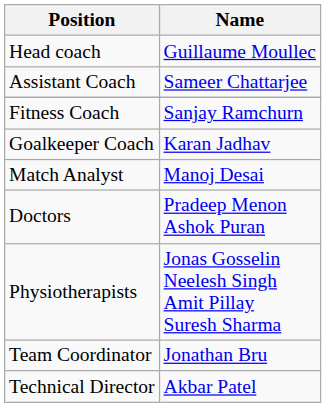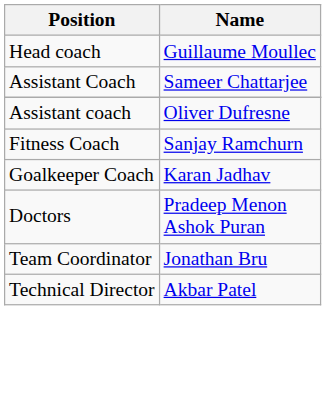+ row: Assistant coach | Oliver Dufresne
- row: Match Analyst | Manoj Desai
- row: Physiotherapists | Jonas Gosselin Neelesh Singh Amit Pillay Suresh Sharma
